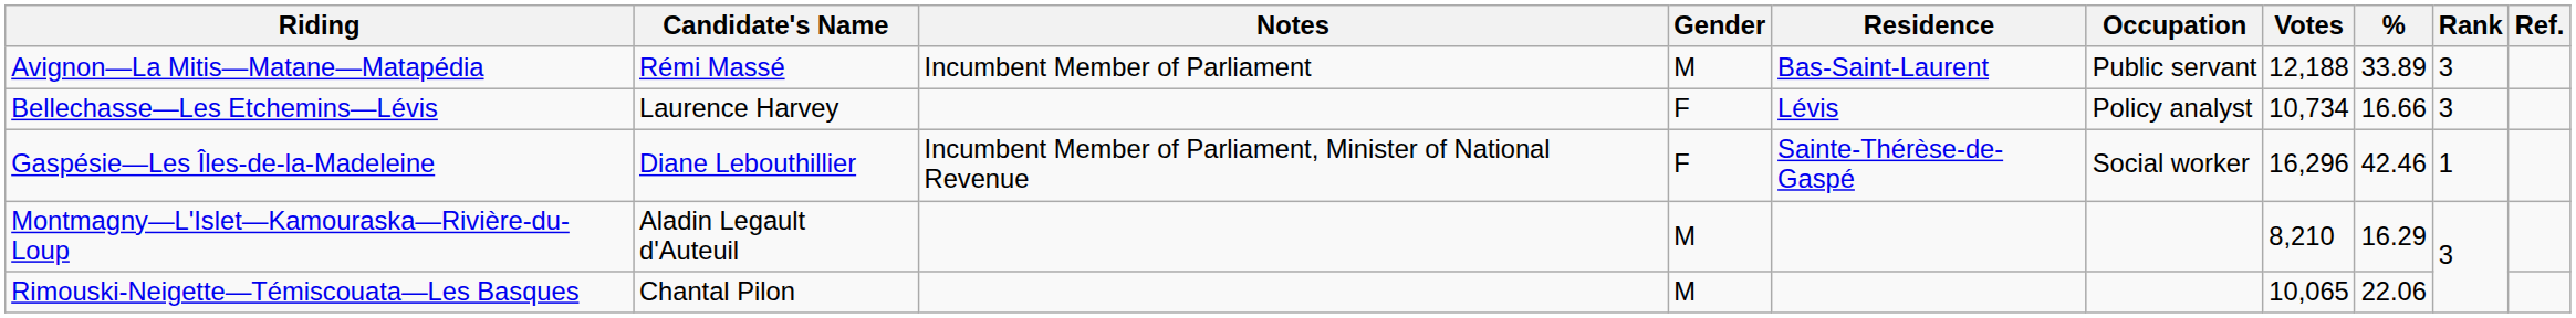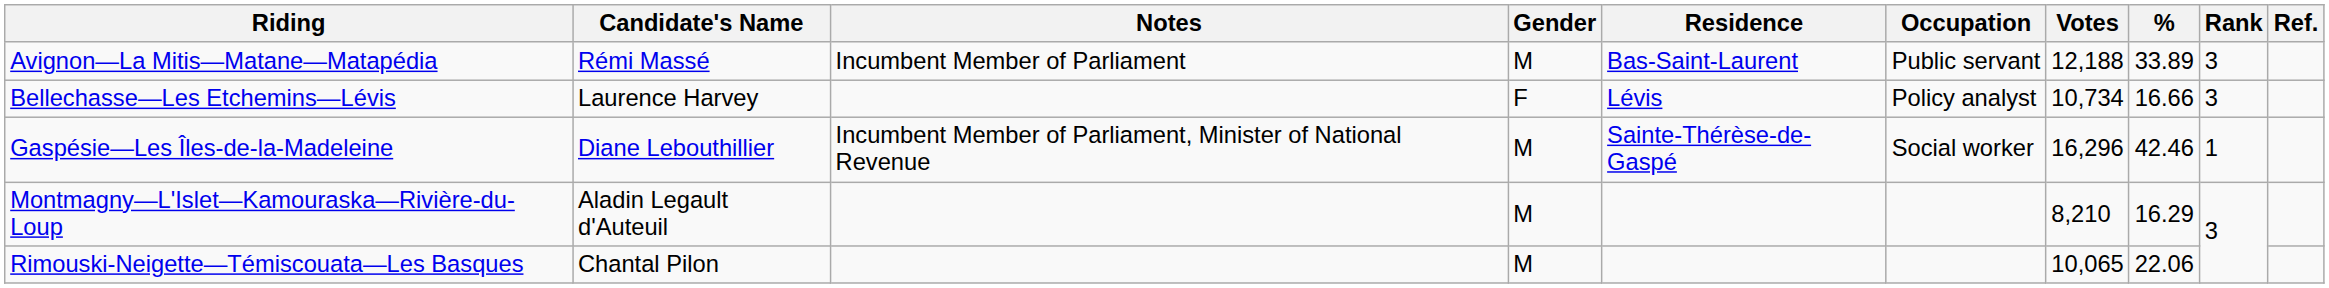Gaspésie—Les Îles-de-la-Madeleine | Gender: F -> M
